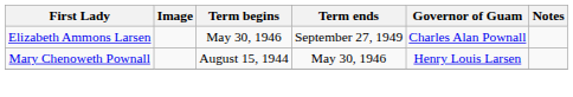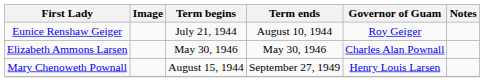+ row: Eunice Renshaw Geiger | July 21, 1944 | August 10, 1944 | Roy Geiger
Elizabeth Ammons Larsen | Term ends: September 27, 1949 -> May 30, 1946
Mary Chenoweth Pownall | Term ends: May 30, 1946 -> September 27, 1949
